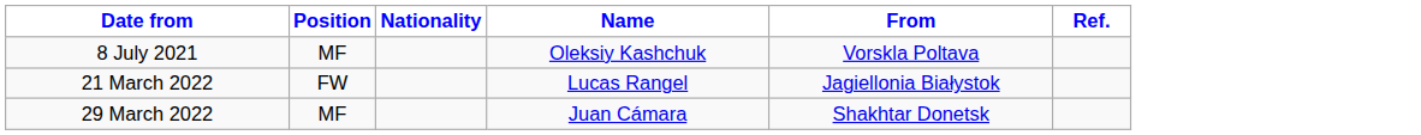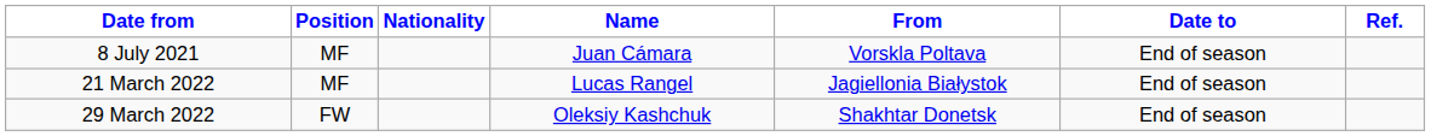+ column: Date to | End of season | End of season | End of season
8 July 2021 | Name: Oleksiy Kashchuk -> Juan Cámara
21 March 2022 | Position: FW -> MF
29 March 2022 | Position: MF -> FW
29 March 2022 | Name: Juan Cámara -> Oleksiy Kashchuk
